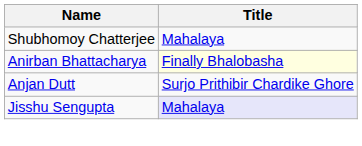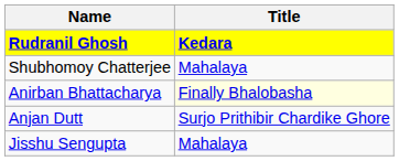+ row: Rudranil Ghosh | Kedara
Jisshu Sengupta | Title: lavender background -> no background
